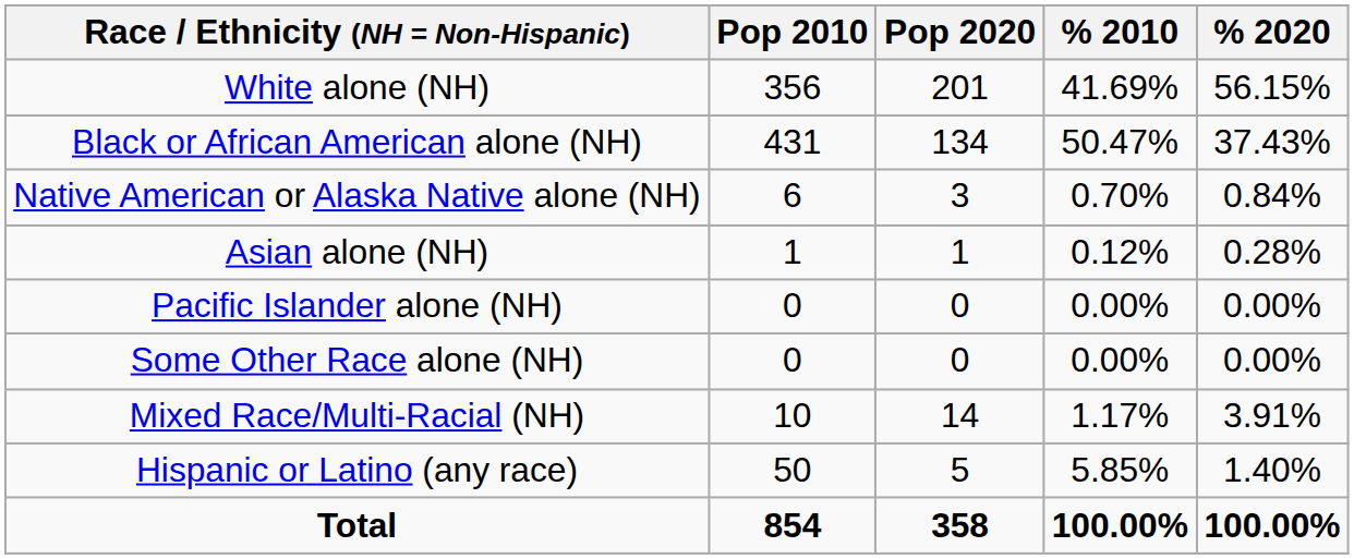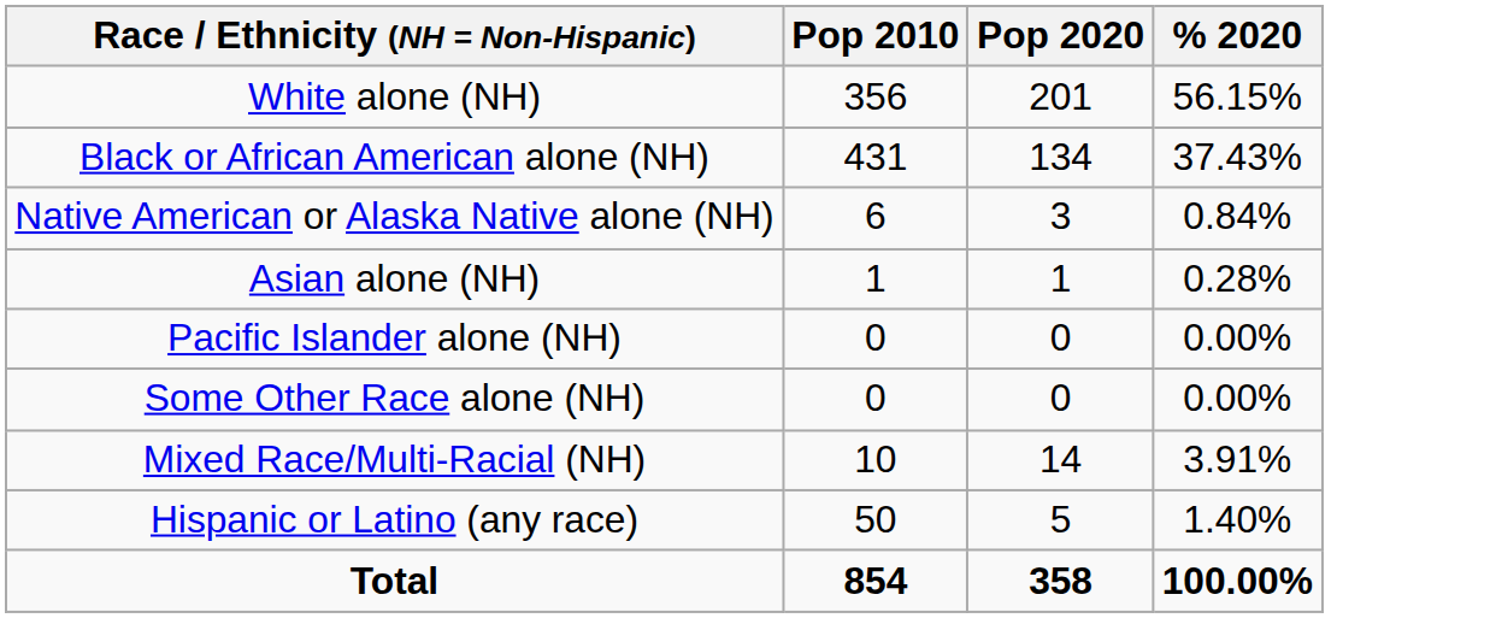- column: % 2010 | 41.69% | 50.47% | 0.70% | 0.12% | 0.00% | 0.00% | 1.17% | 5.85% | 100.00%
